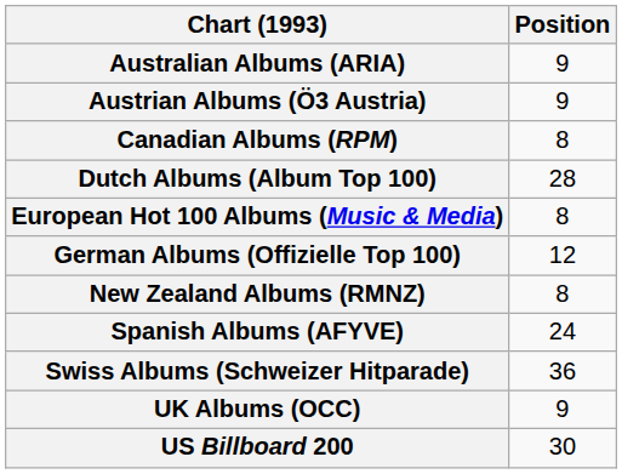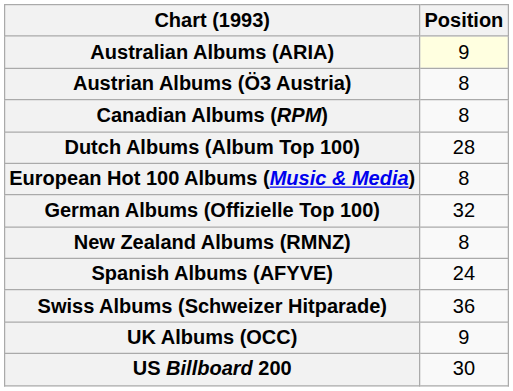Australian Albums (ARIA) | Position: no background -> lightyellow background
Austrian Albums (Ö3 Austria) | Position: 9 -> 8
German Albums (Offizielle Top 100) | Position: 12 -> 32
